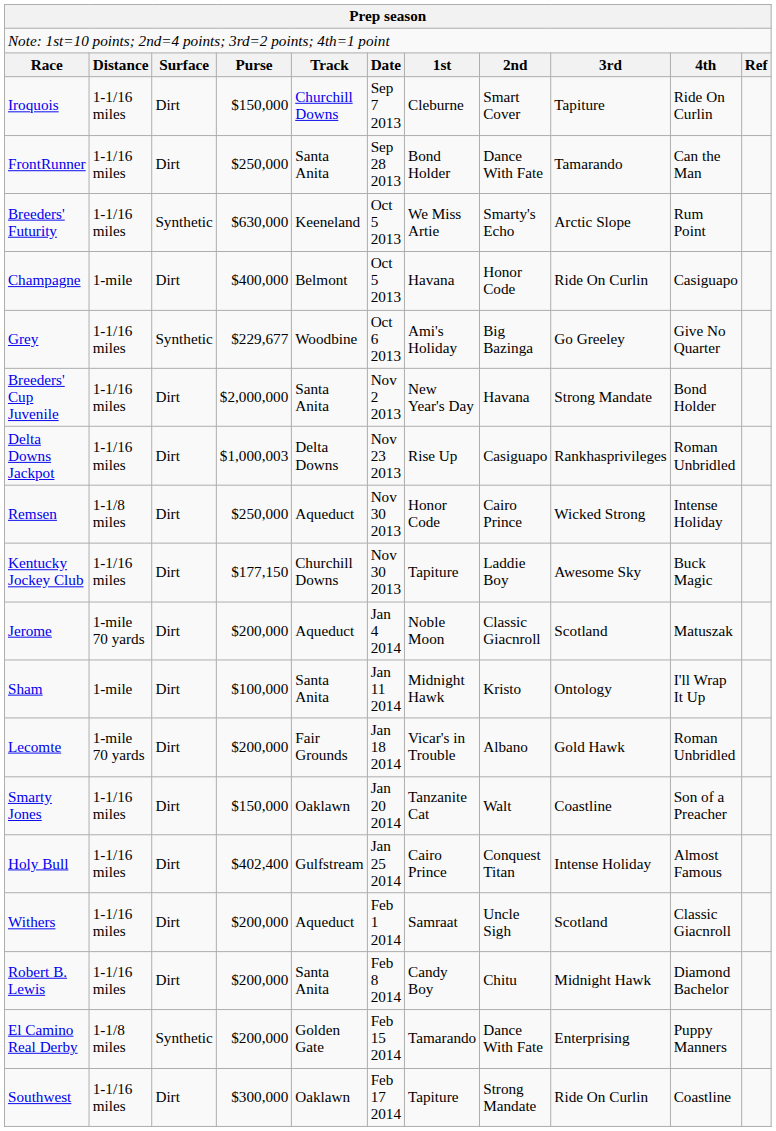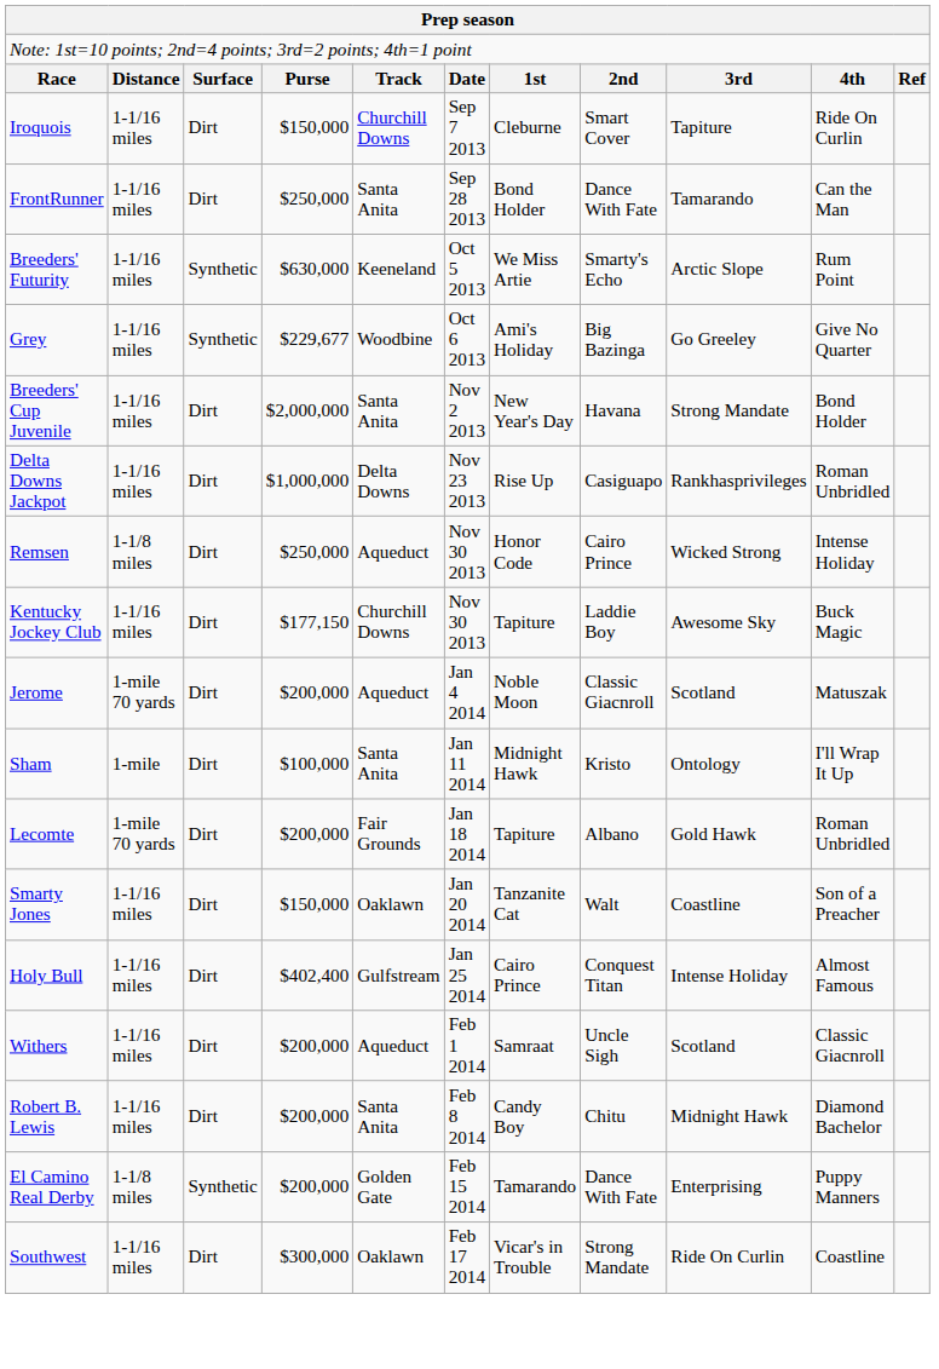- row: Champagne | 1-mile | Dirt | $400,000 | Belmont | Oct 5 2013 | Havana | Honor Code | Ride On Curlin | Casiguapo
Delta Downs Jackpot | column 4: $1,000,003 -> $1,000,000
Lecomte | column 7: Vicar's in Trouble -> Tapiture
Southwest | column 7: Tapiture -> Vicar's in Trouble
